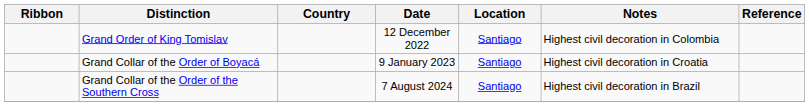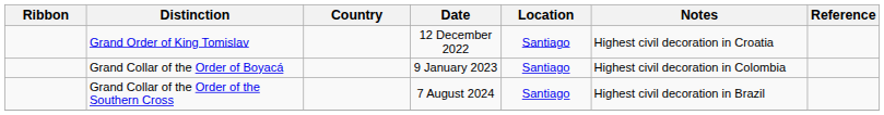Grand Order of King Tomislav | Notes: Highest civil decoration in Colombia -> Highest civil decoration in Croatia
Grand Collar of the Order of Boyacá | Notes: Highest civil decoration in Croatia -> Highest civil decoration in Colombia
